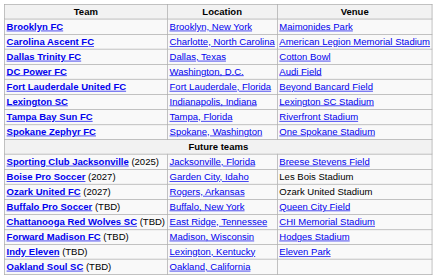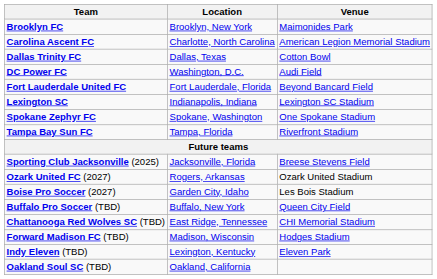rows swapped: Spokane Zephyr FC <-> Tampa Bay Sun FC
rows swapped: Boise Pro Soccer (2027) <-> Ozark United FC (2027)
